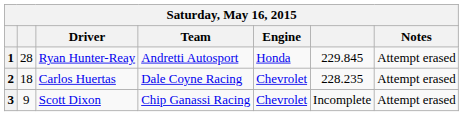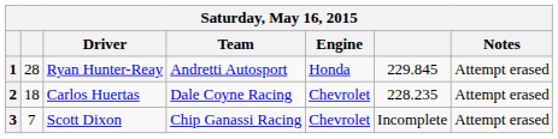3 | column 2: 9 -> 7
